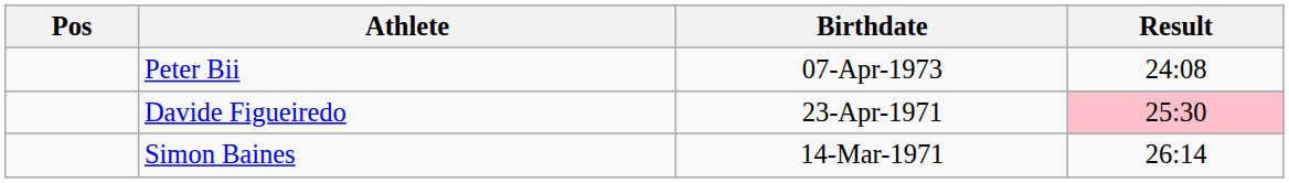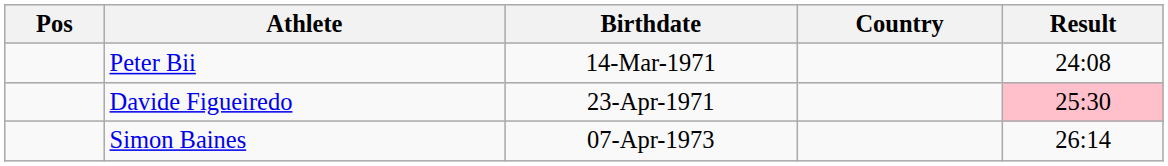+ column: Country
Peter Bii | Birthdate: 07-Apr-1973 -> 14-Mar-1971
Simon Baines | Birthdate: 14-Mar-1971 -> 07-Apr-1973
